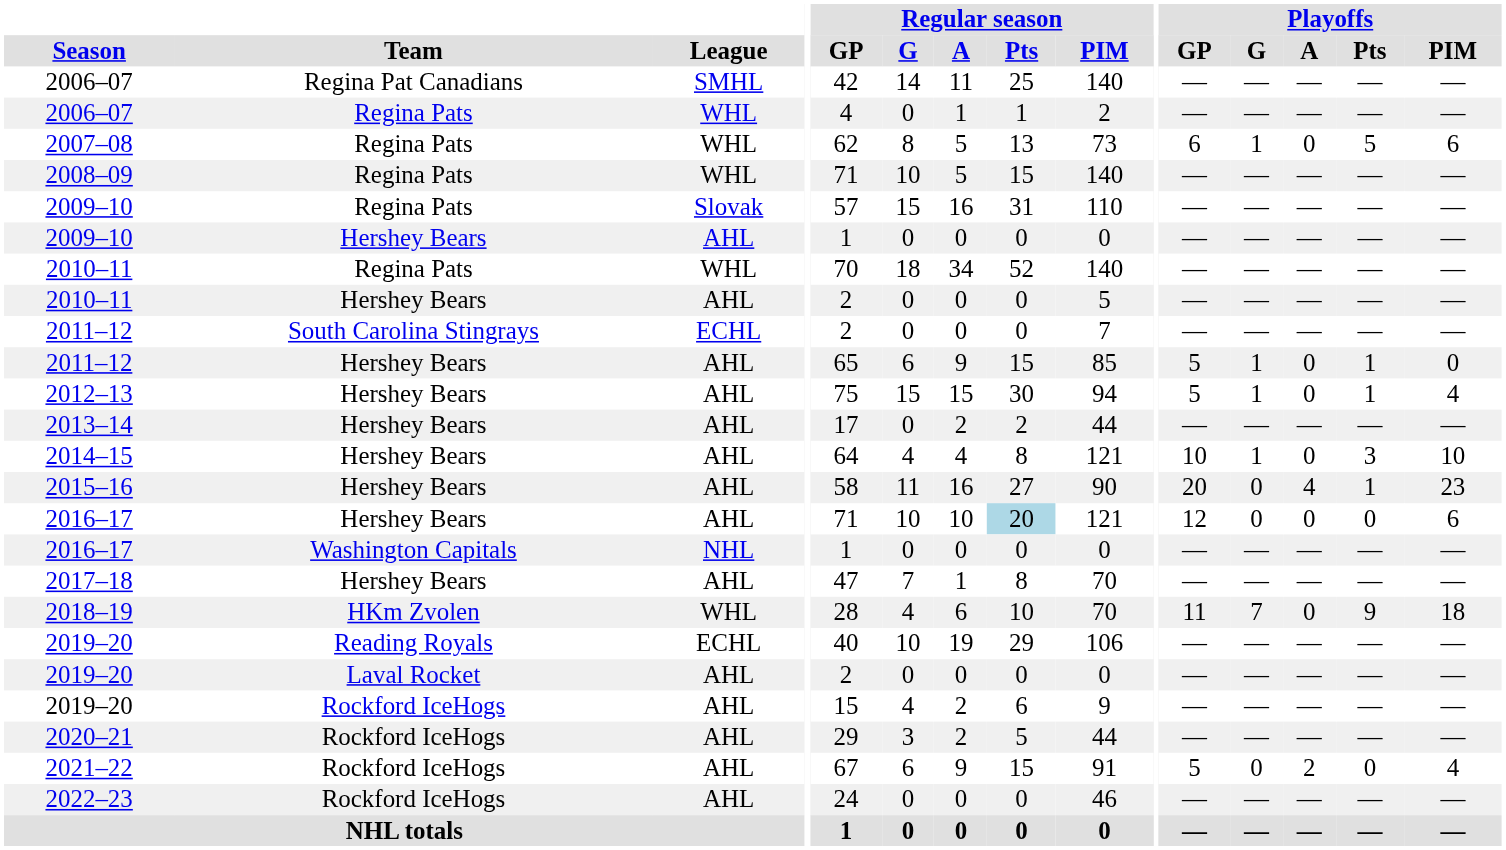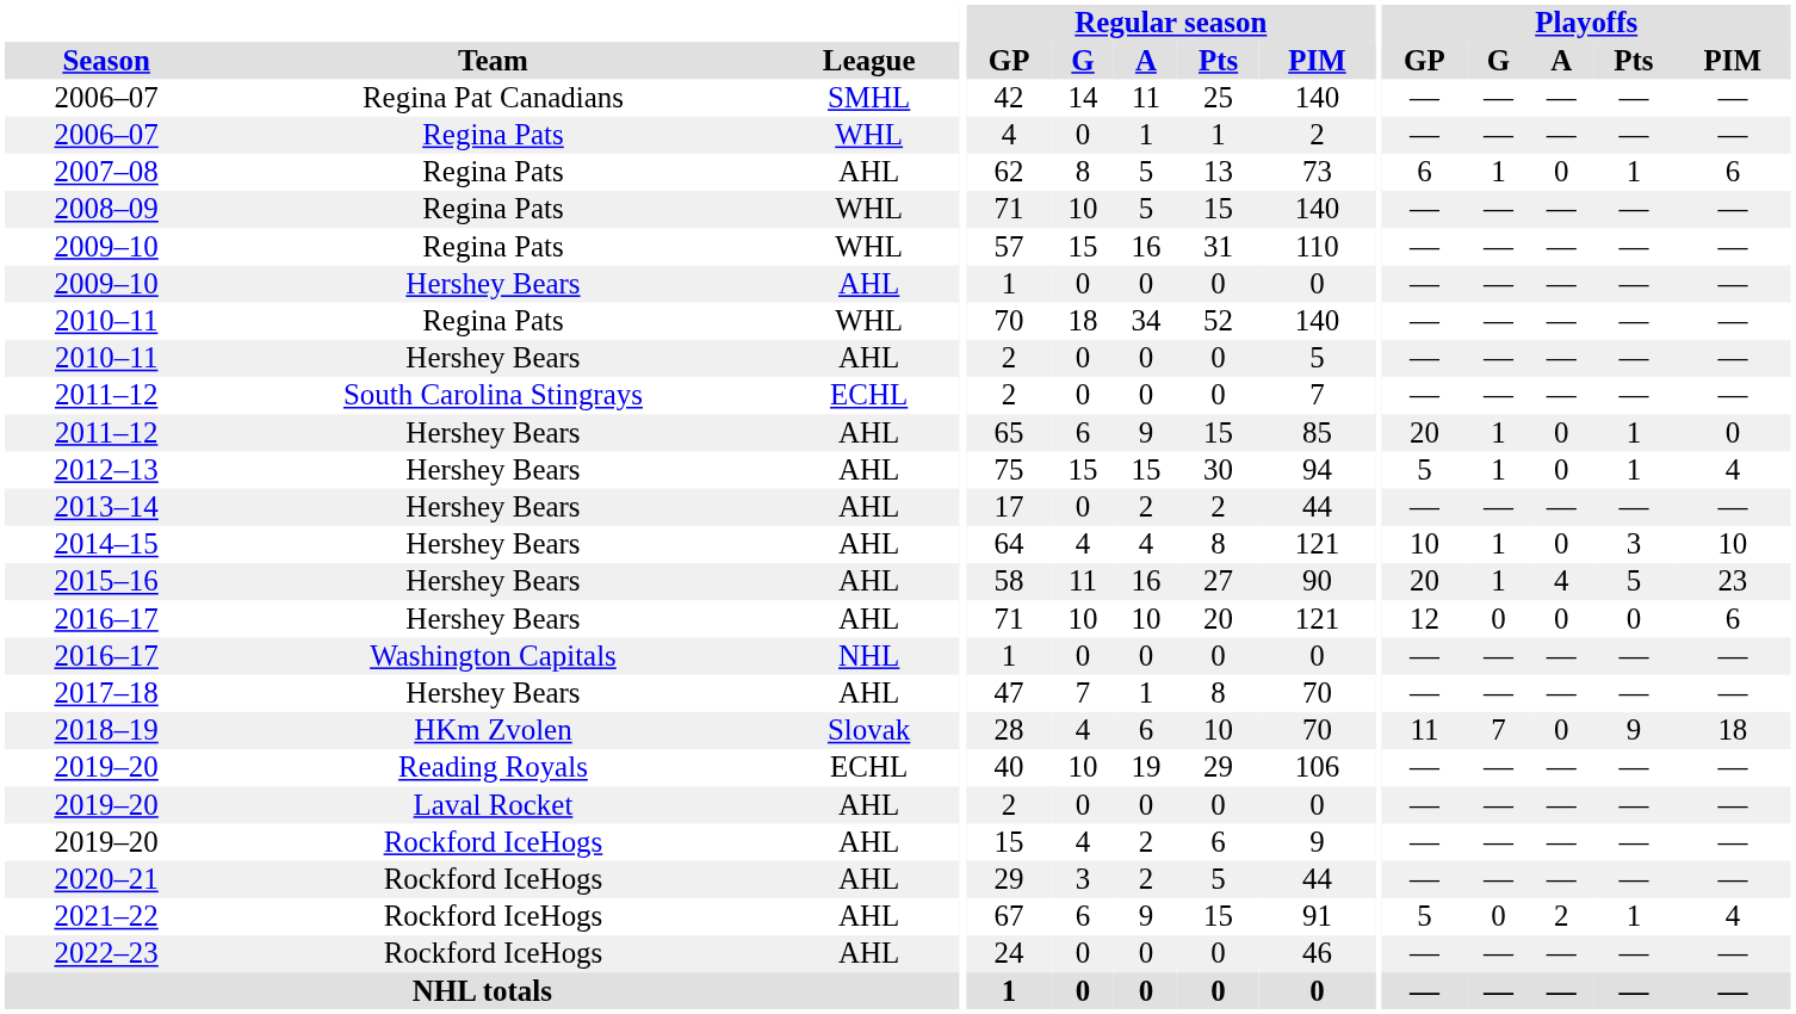2007–08 | League: WHL -> AHL
2007–08 | Playoffs / Pts: 5 -> 1
2009–10 / Regina Pats | League: Slovak -> WHL
2011–12 / Hershey Bears | Playoffs / GP: 5 -> 20
2015–16 | Playoffs / G: 0 -> 1
2015–16 | Playoffs / Pts: 1 -> 5
2016–17 / Hershey Bears | Regular season / Pts: lightblue background -> no background
2018–19 | League: WHL -> Slovak
2021–22 | Playoffs / Pts: 0 -> 1
